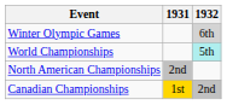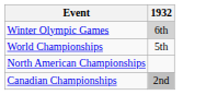- column: 1931 | 2nd | 1st
World Championships | 1932: paleturquoise background -> no background
